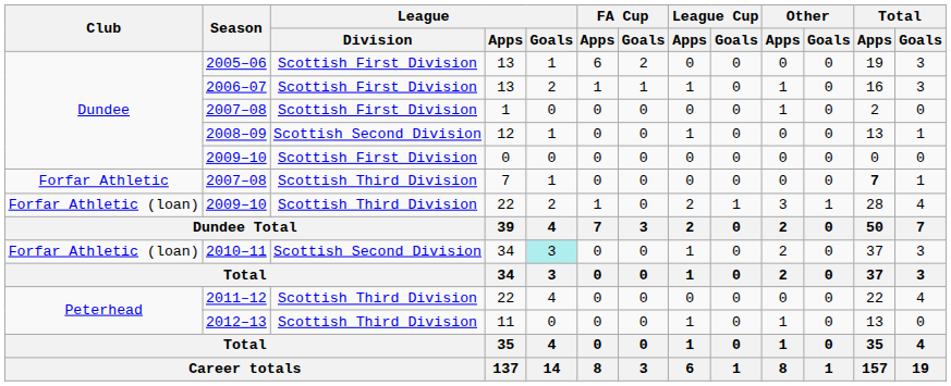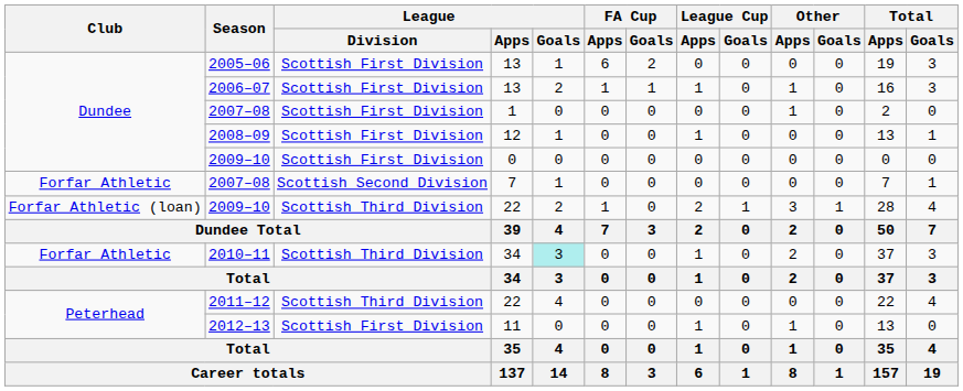2008–09 | League / Division: Scottish Second Division -> Scottish First Division
2007–08 / 7 | League / Division: Scottish Third Division -> Scottish Second Division
2007–08 / 7 | Total / Apps: bold -> normal
2010–11 | Club: Forfar Athletic (loan) -> Forfar Athletic
2010–11 | League / Division: Scottish Second Division -> Scottish Third Division
2012–13 | League / Division: Scottish Third Division -> Scottish First Division
